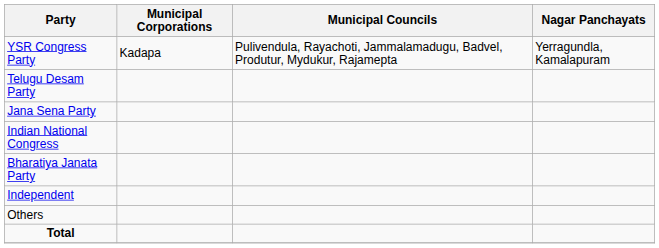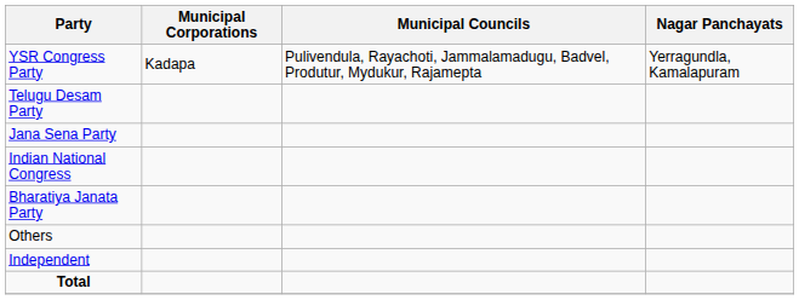rows swapped: Independent <-> Others
